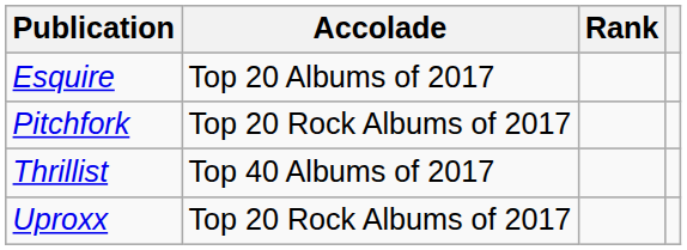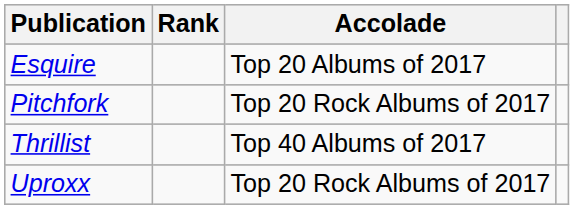columns swapped: Accolade <-> Rank
